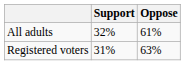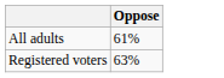- column: Support | 32% | 31%
